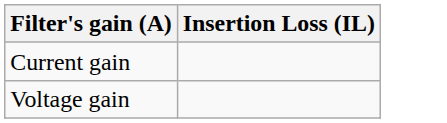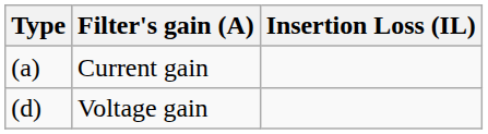+ column: Type | (a) | (d)
